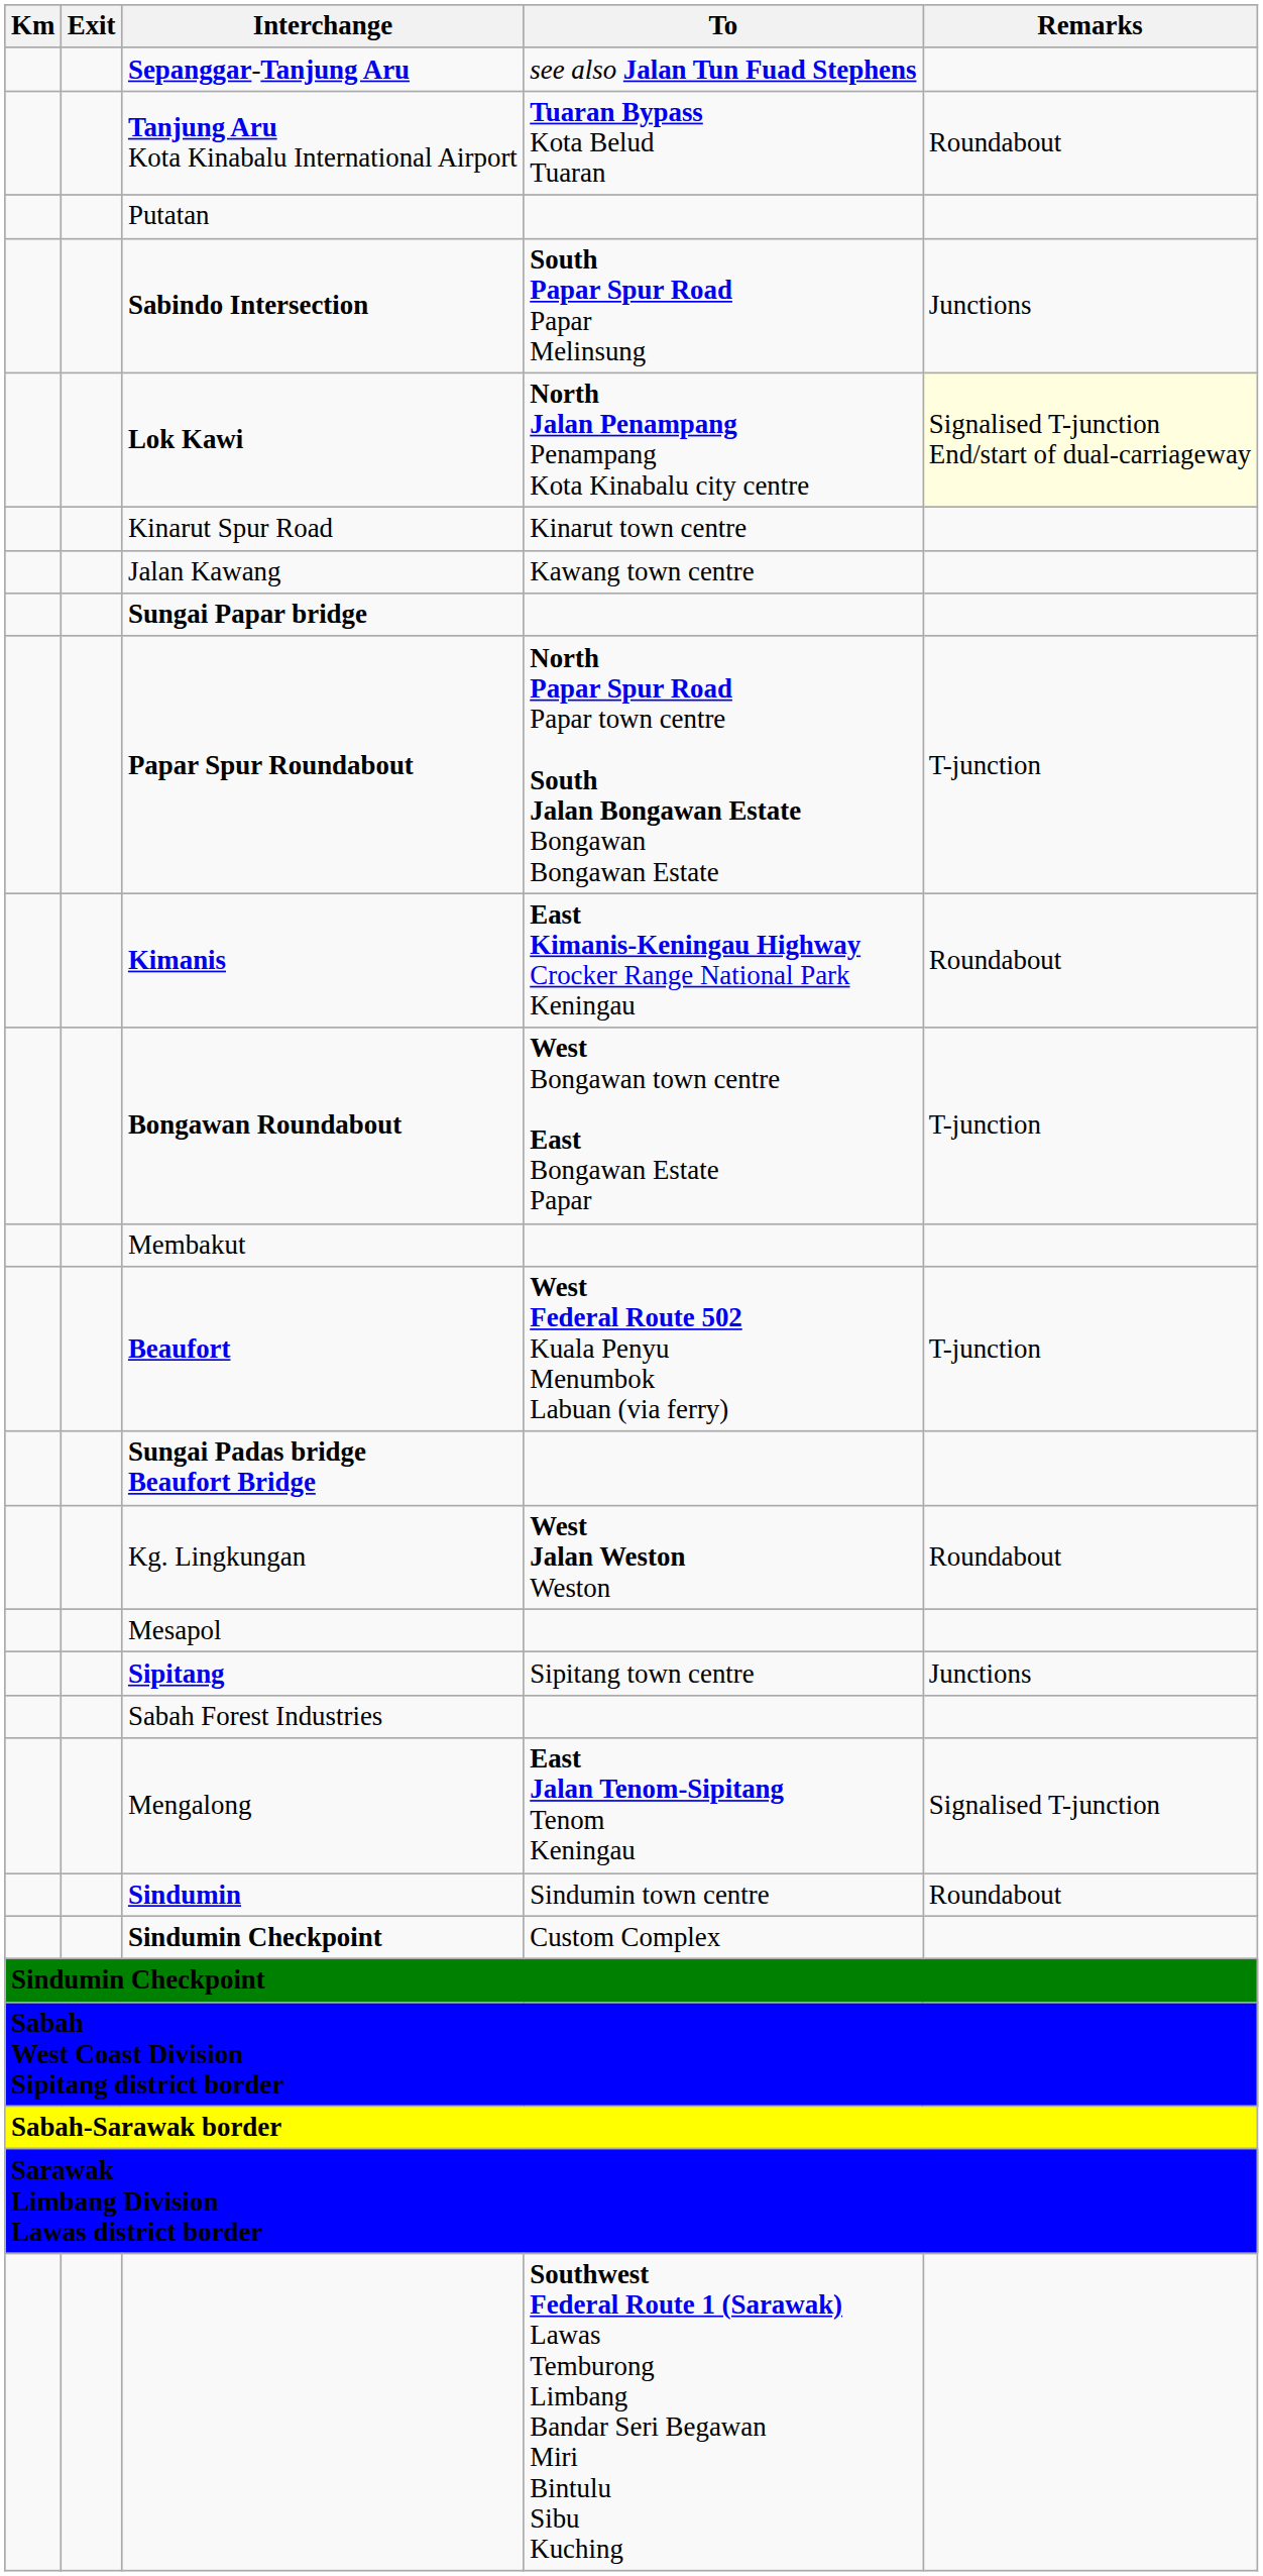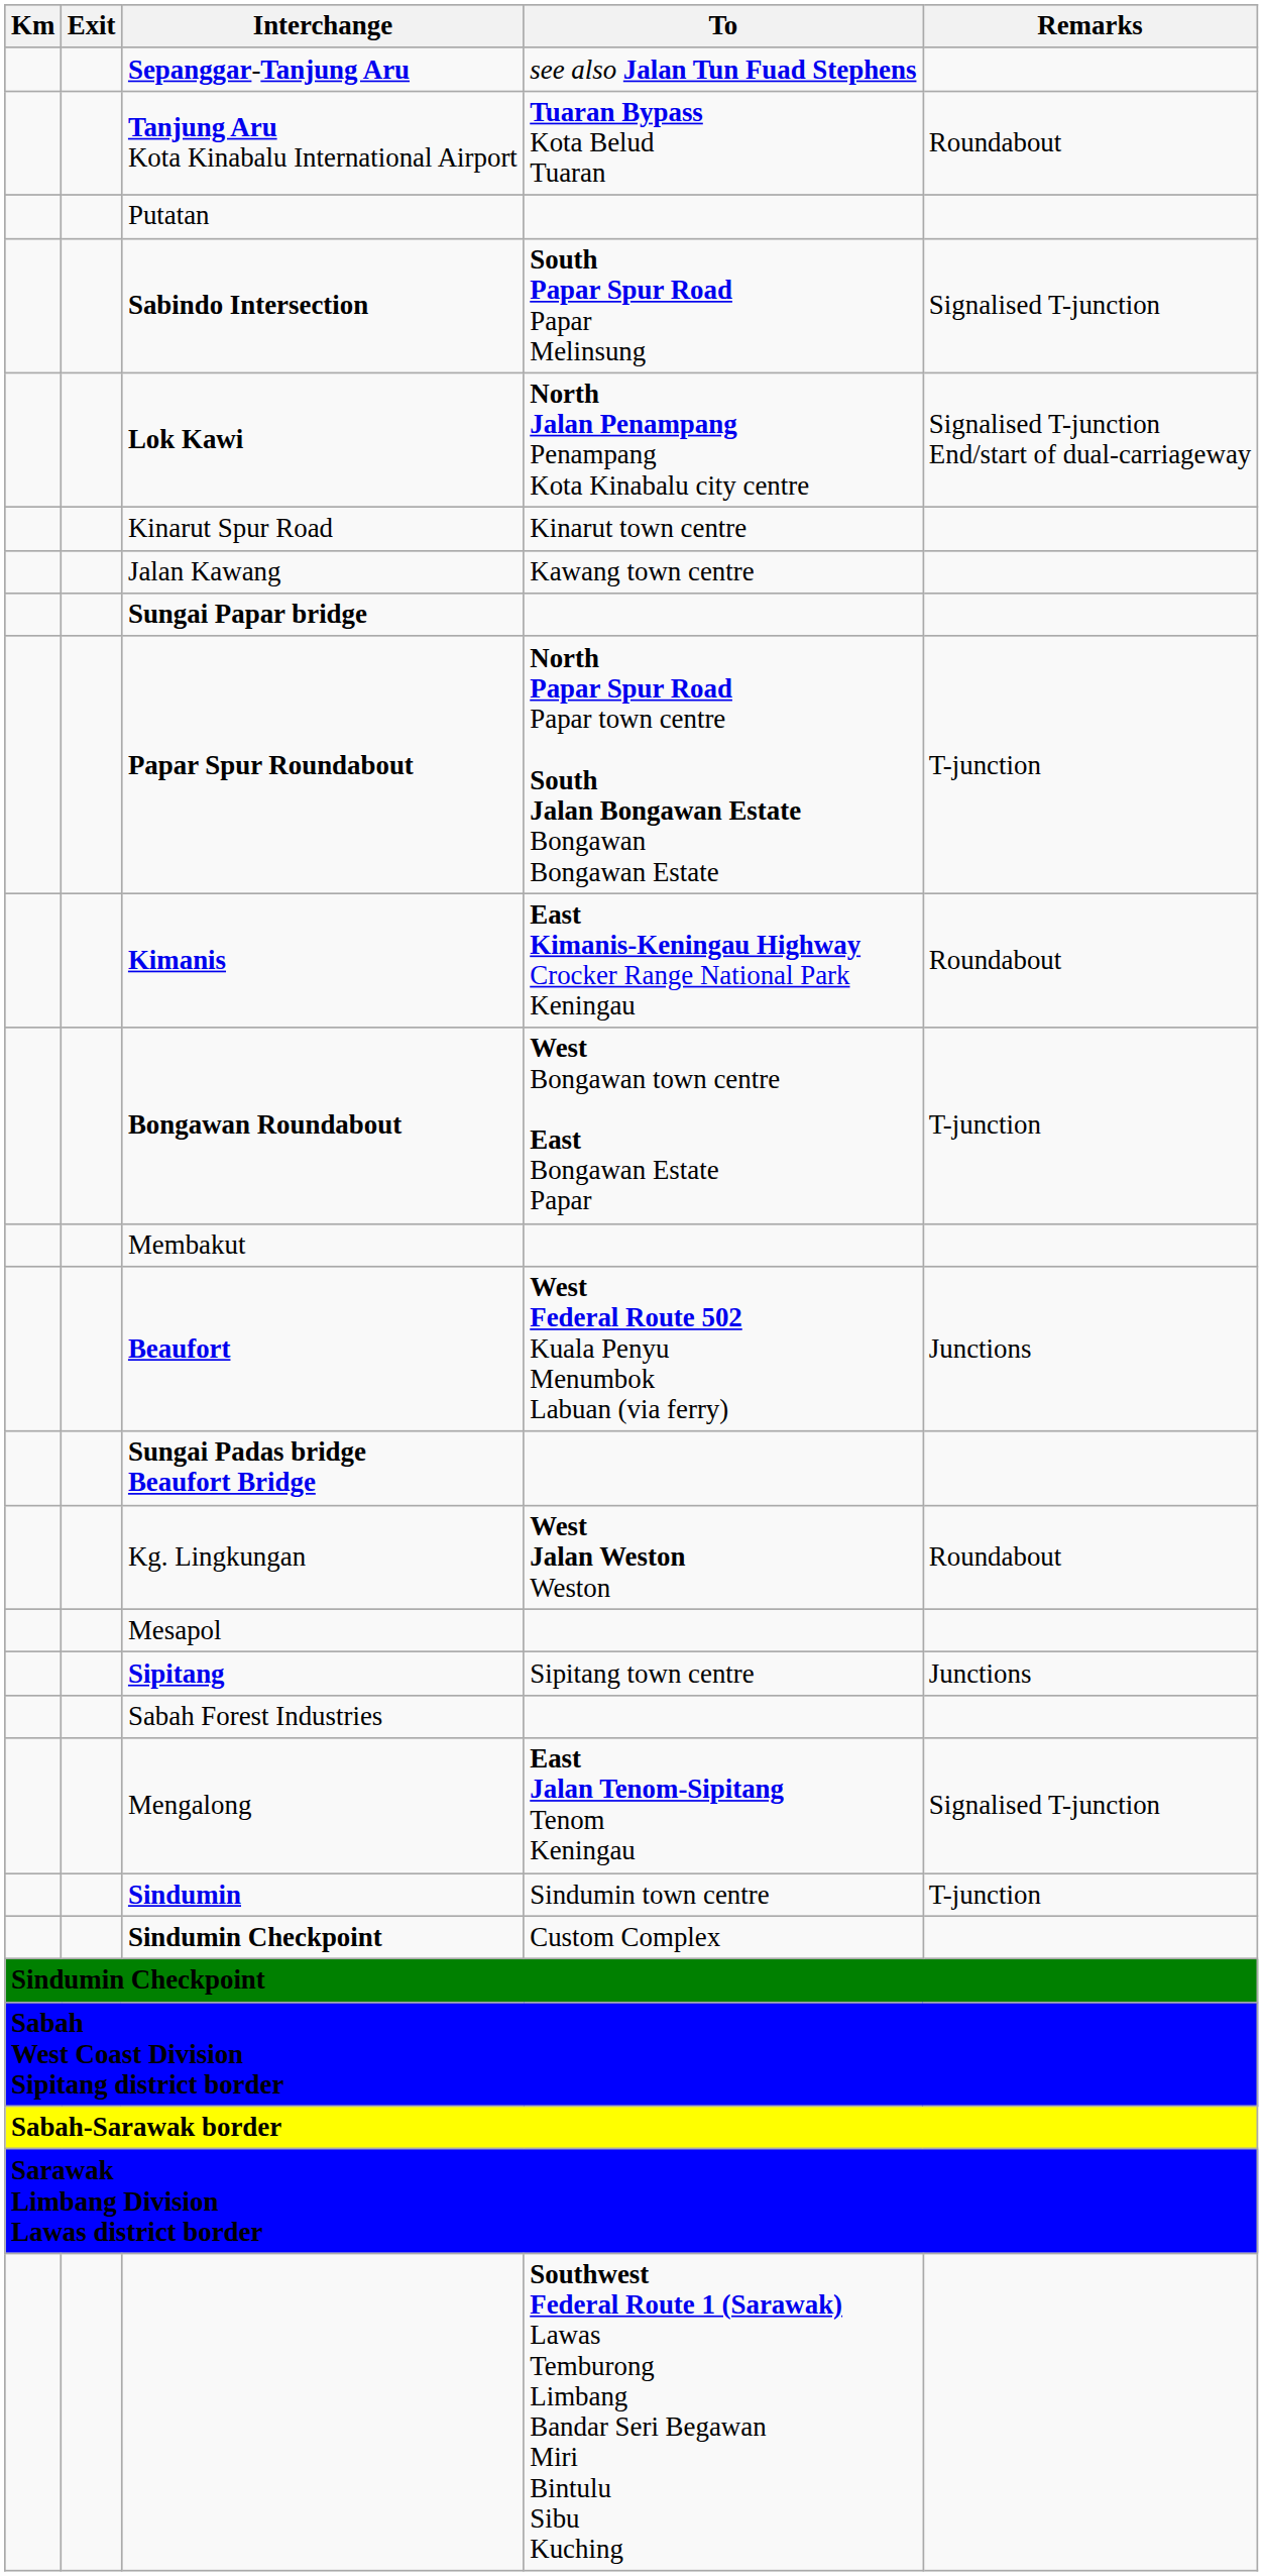Sabindo Intersection | Remarks: Junctions -> Signalised T-junction
Lok Kawi | Remarks: lightyellow background -> no background
Beaufort | Remarks: T-junction -> Junctions
Sindumin | Remarks: Roundabout -> T-junction
